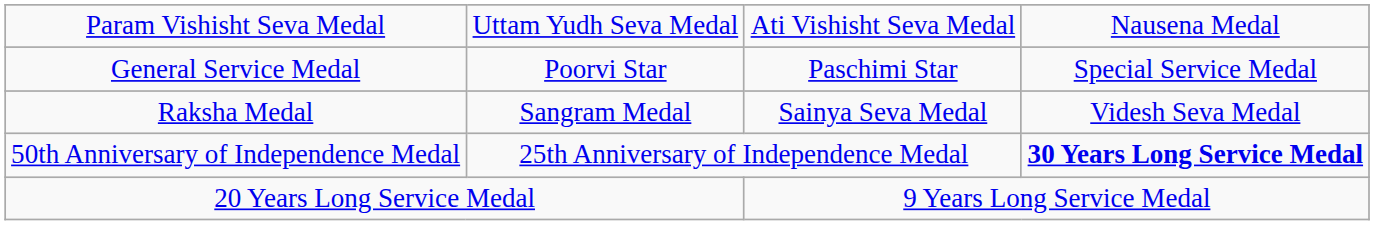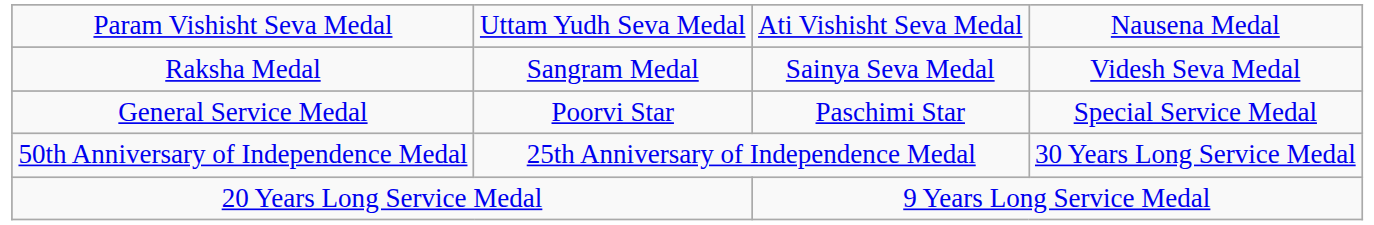rows swapped: General Service Medal <-> Raksha Medal
50th Anniversary of Independence Medal | column 4: bold -> normal
